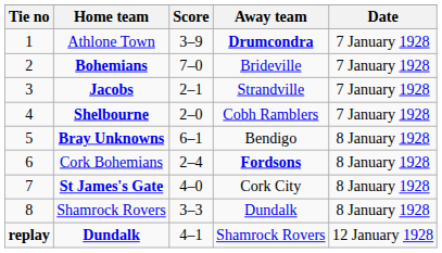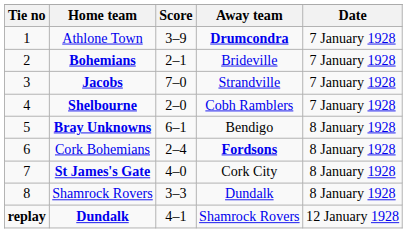Bohemians | Score: 7–0 -> 2–1
Jacobs | Score: 2–1 -> 7–0
